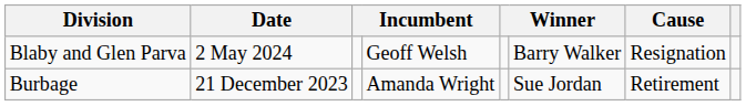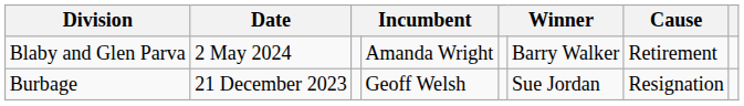Blaby and Glen Parva | column 4: Geoff Welsh -> Amanda Wright
Blaby and Glen Parva | Cause: Resignation -> Retirement
Burbage | column 4: Amanda Wright -> Geoff Welsh
Burbage | Cause: Retirement -> Resignation
